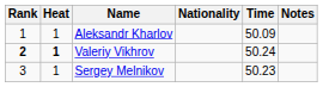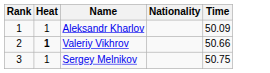- column: Notes
Valeriy Vikhrov | Rank: bold -> normal
Valeriy Vikhrov | Time: 50.24 -> 50.66
Sergey Melnikov | Time: 50.23 -> 50.75
